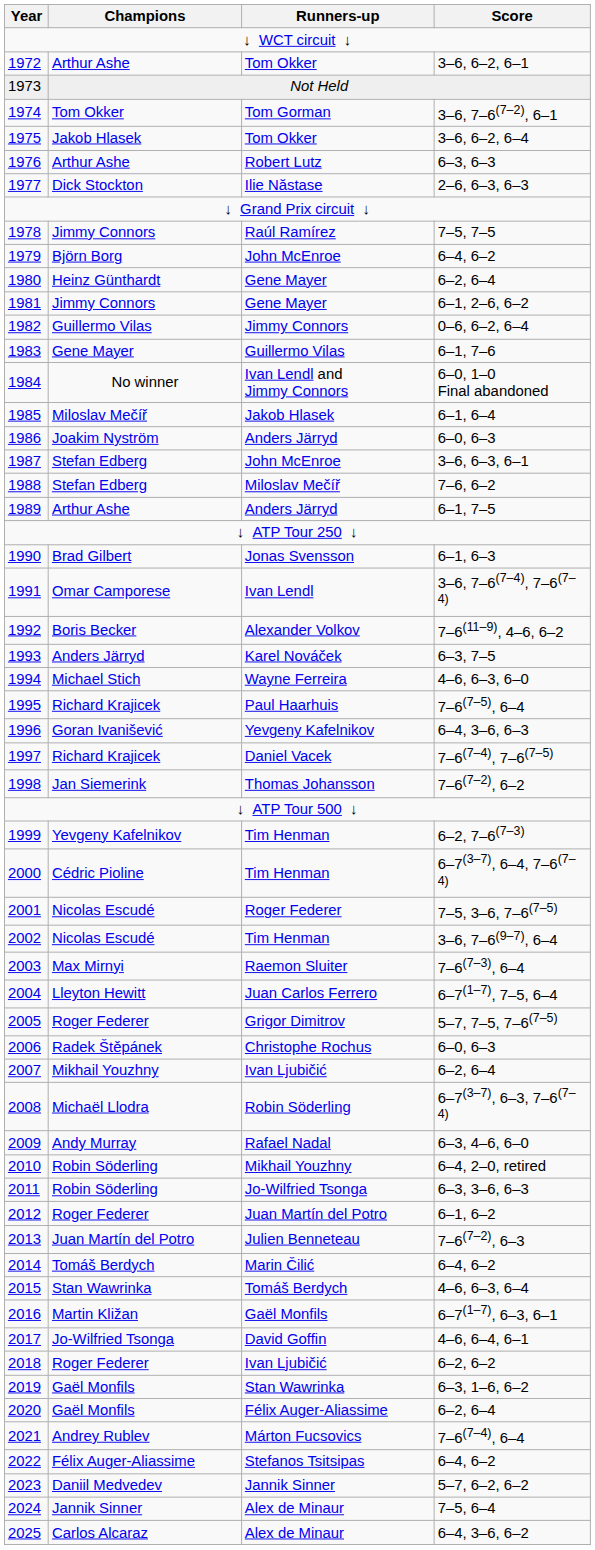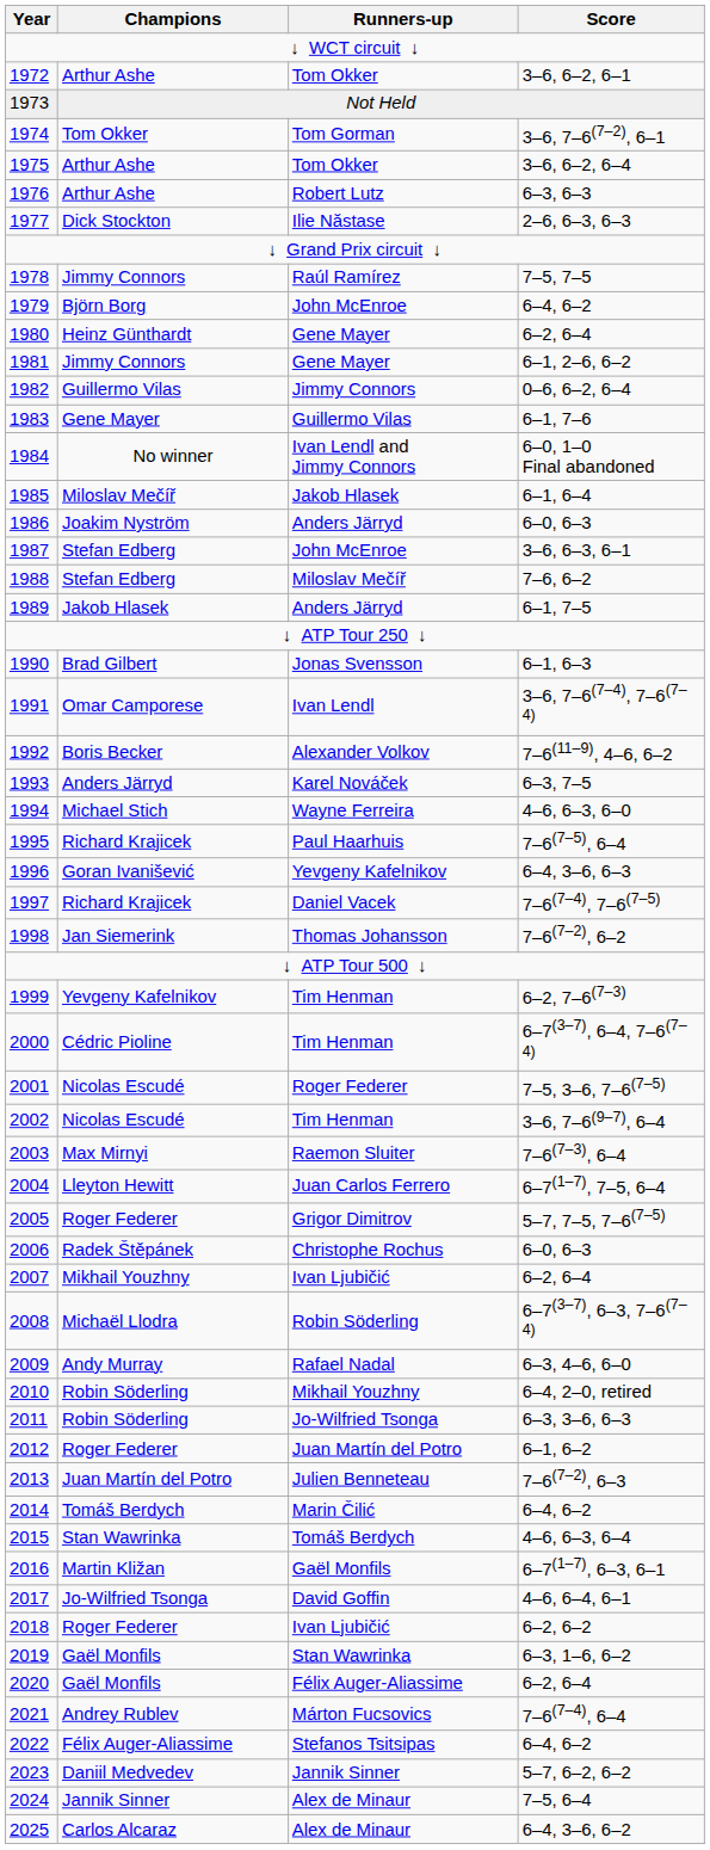1975 | Champions: Jakob Hlasek -> Arthur Ashe
1989 | Champions: Arthur Ashe -> Jakob Hlasek
